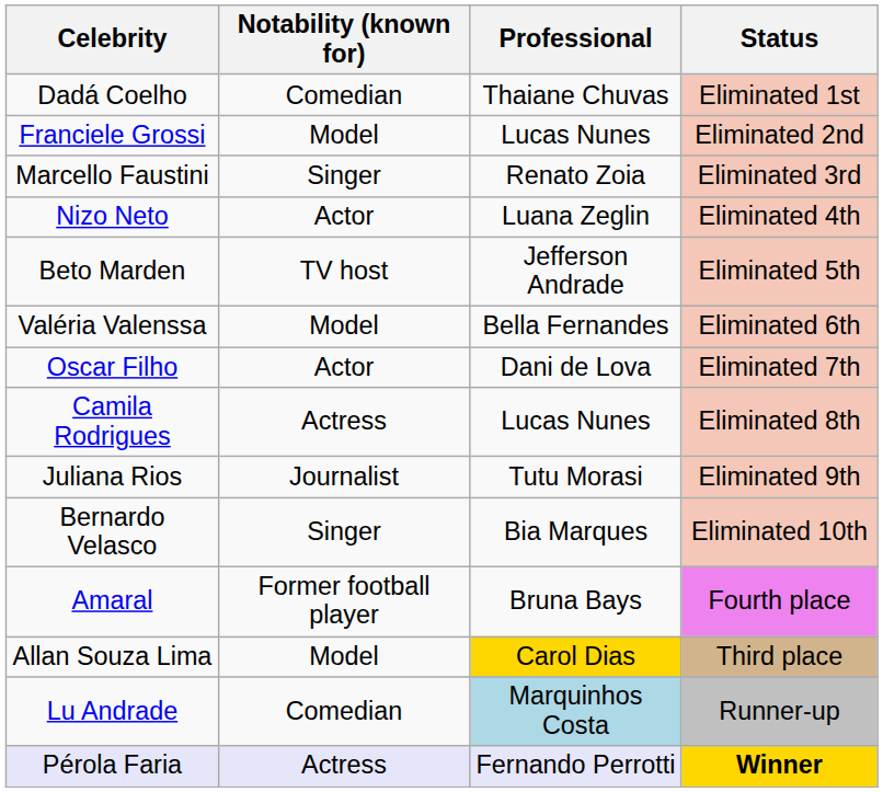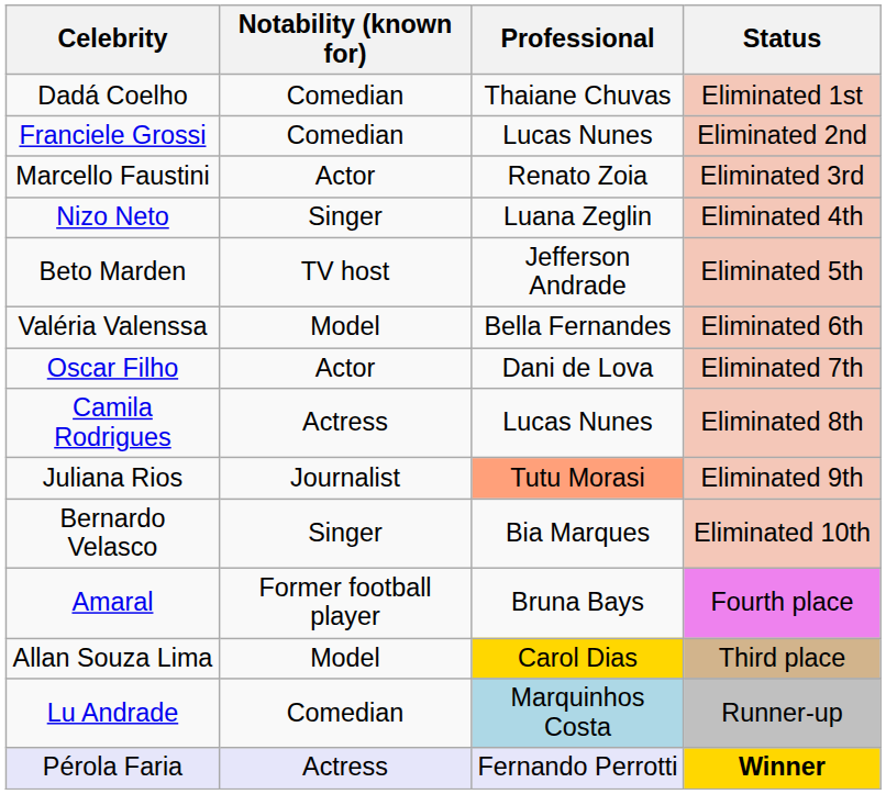Franciele Grossi | Notability (known for): Model -> Comedian
Marcello Faustini | Notability (known for): Singer -> Actor
Nizo Neto | Notability (known for): Actor -> Singer
Juliana Rios | Professional: no background -> lightsalmon background
